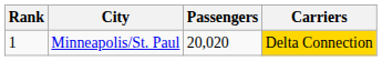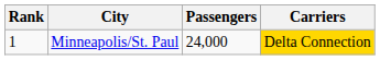Minneapolis/St. Paul | Passengers: 20,020 -> 24,000
